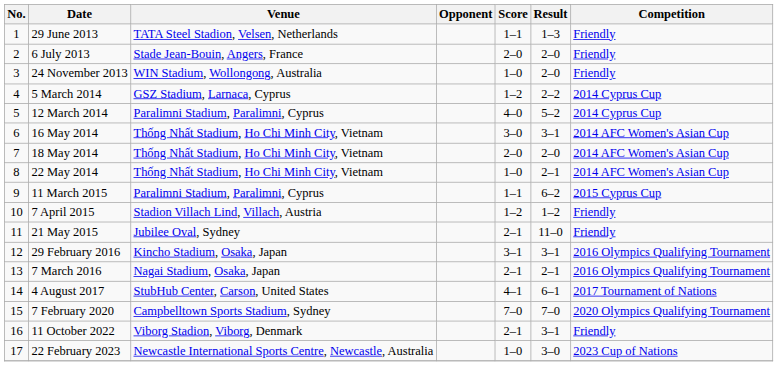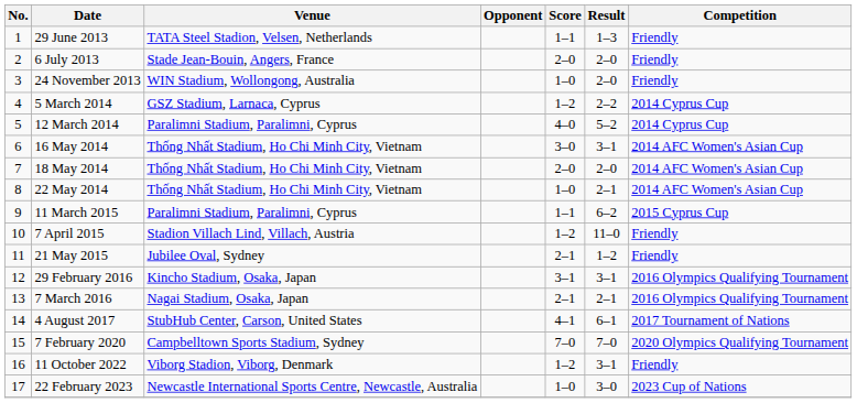7 April 2015 | Result: 1–2 -> 11–0
21 May 2015 | Result: 11–0 -> 1–2
11 October 2022 | Score: 2–1 -> 1–2
